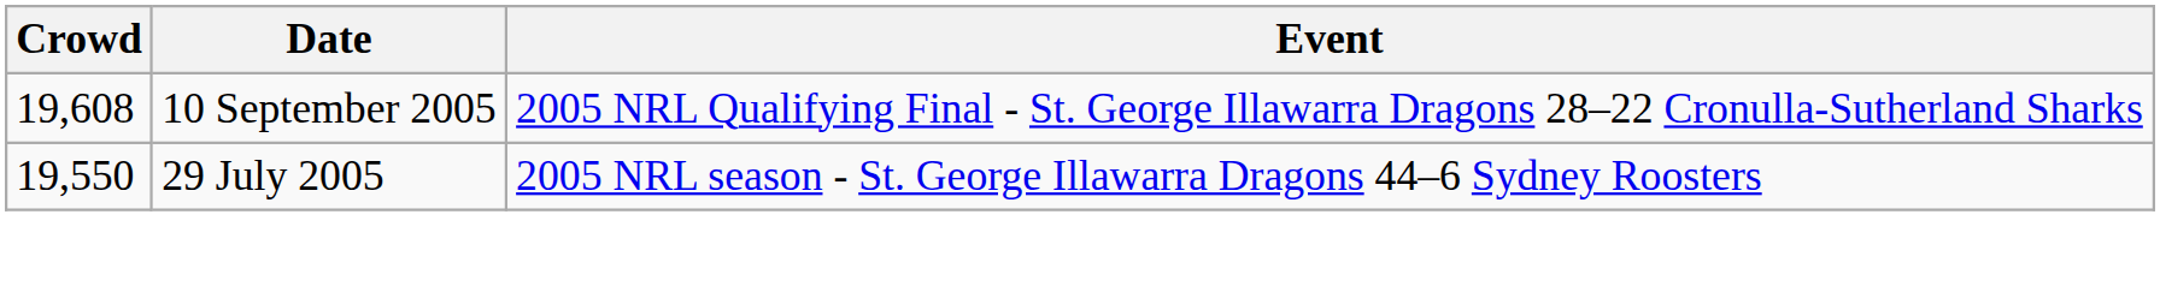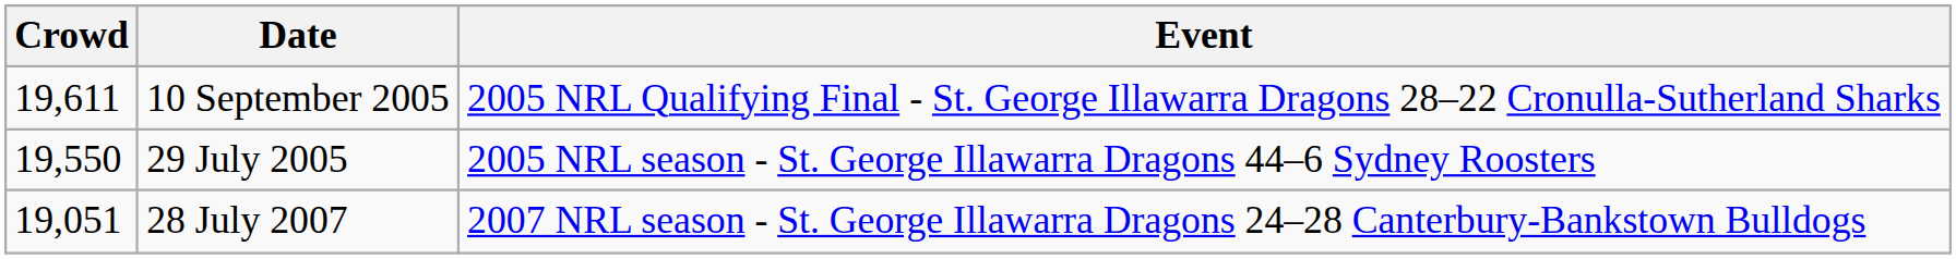10 September 2005 | Crowd: 19,608 -> 19,611
+ row: 19,051 | 28 July 2007 | 2007 NRL season - St. George Illawarra Dragons 24–28 Canterbury-Bankstown Bulldogs
